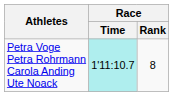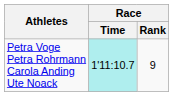Petra Voge Petra Rohrmann Carola Anding Ute Noack | Race / Rank: 8 -> 9
